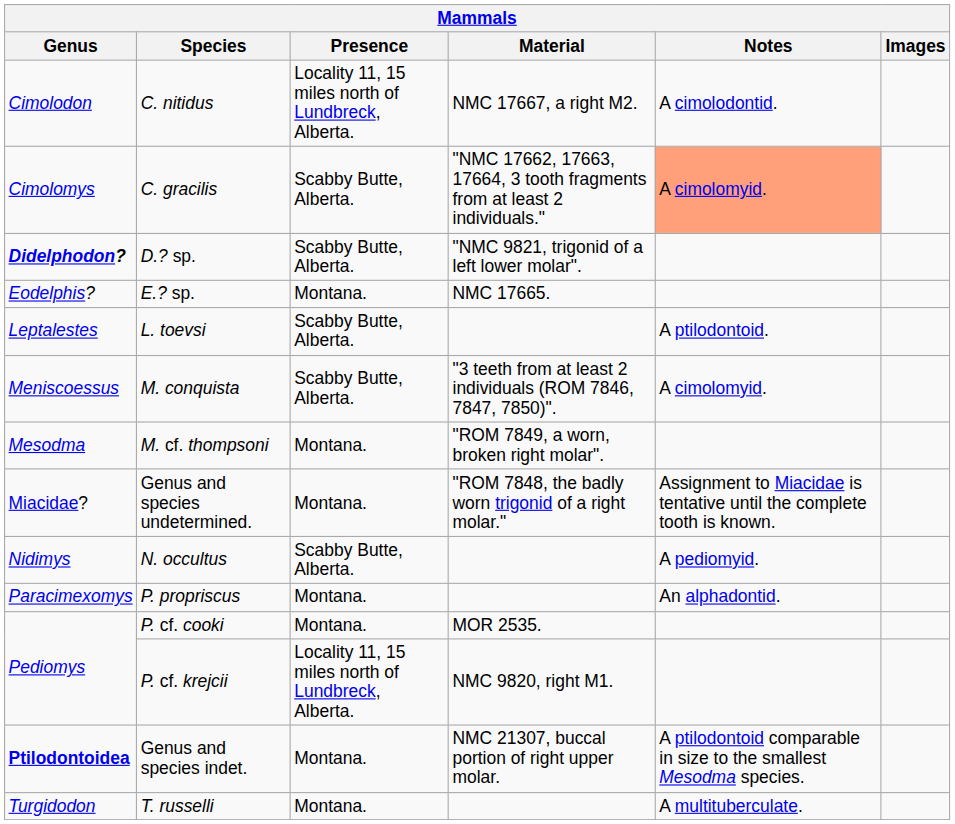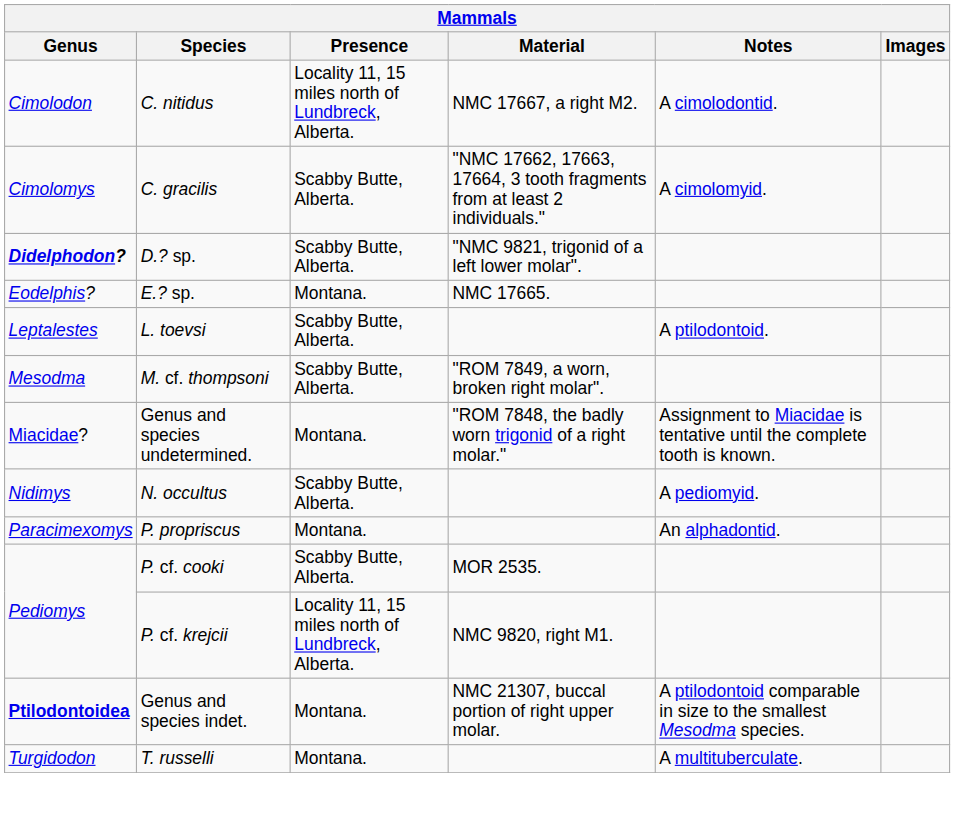C. gracilis | Notes: lightsalmon background -> no background
- row: Meniscoessus | M. conquista | Scabby Butte, Alberta. | "3 teeth from at least 2 individuals (ROM 7846, 7847, 7850)". | A cimolomyid.
M. cf. thompsoni | Presence: Montana. -> Scabby Butte, Alberta.
P. cf. cooki | Presence: Montana. -> Scabby Butte, Alberta.
